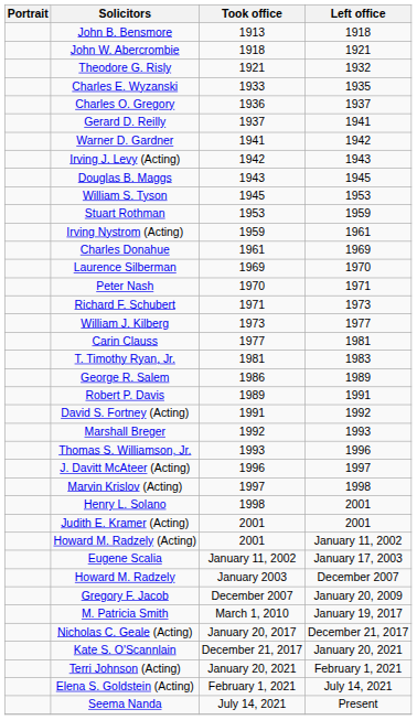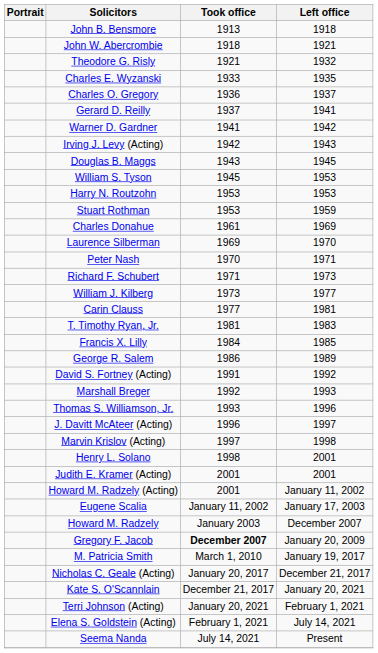+ row: Harry N. Routzohn | 1953 | 1953
- row: Irving Nystrom (Acting) | 1959 | 1961
+ row: Francis X. Lilly | 1984 | 1985
- row: Robert P. Davis | 1989 | 1991
Gregory F. Jacob | Took office: normal -> bold
